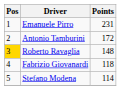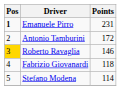Emanuele Pirro | Pos: normal -> bold
Roberto Ravaglia | Points: 148 -> 146
